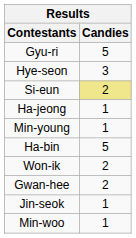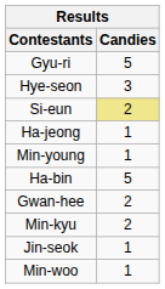- row: Won-ik | 2
+ row: Min-kyu | 2
